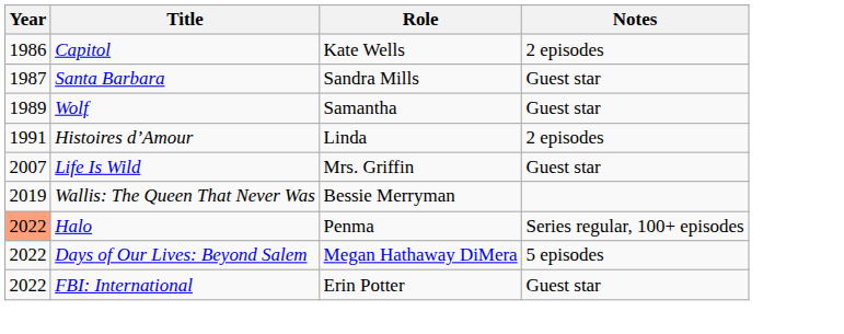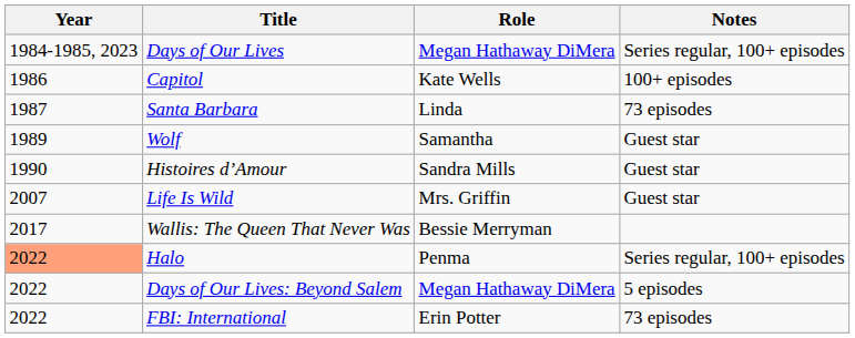+ row: 1984-1985, 2023 | Days of Our Lives | Megan Hathaway DiMera | Series regular, 100+ episodes
Capitol | Notes: 2 episodes -> 100+ episodes
Santa Barbara | Role: Sandra Mills -> Linda
Santa Barbara | Notes: Guest star -> 73 episodes
Histoires d’Amour | Year: 1991 -> 1990
Histoires d’Amour | Role: Linda -> Sandra Mills
Histoires d’Amour | Notes: 2 episodes -> Guest star
Wallis: The Queen That Never Was | Year: 2019 -> 2017
FBI: International | Notes: Guest star -> 73 episodes
